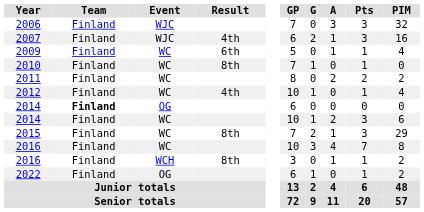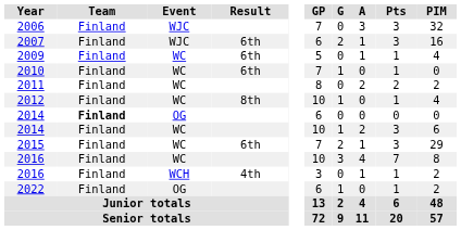2007 | Result: 4th -> 6th
2010 | Result: 8th -> 6th
2012 | Result: 4th -> 8th
2015 | Result: 8th -> 6th
2016 / WCH | Result: 8th -> 4th
